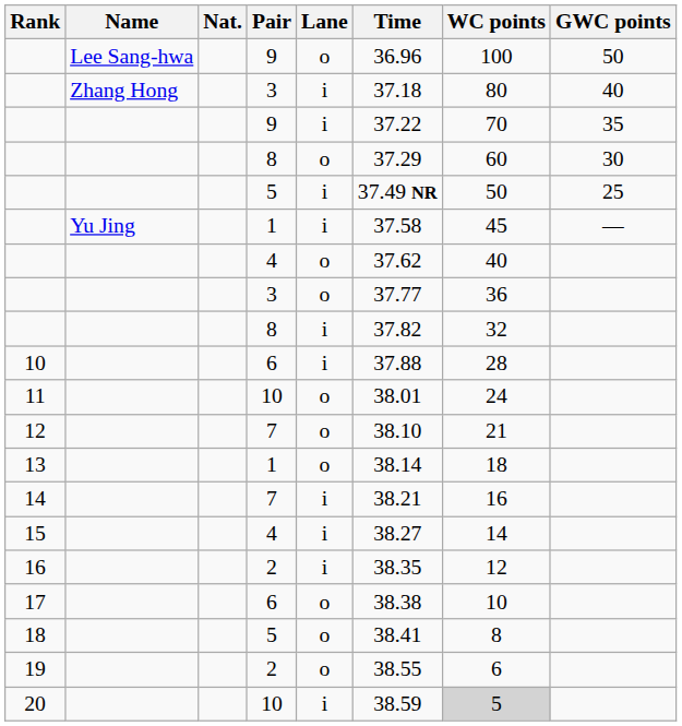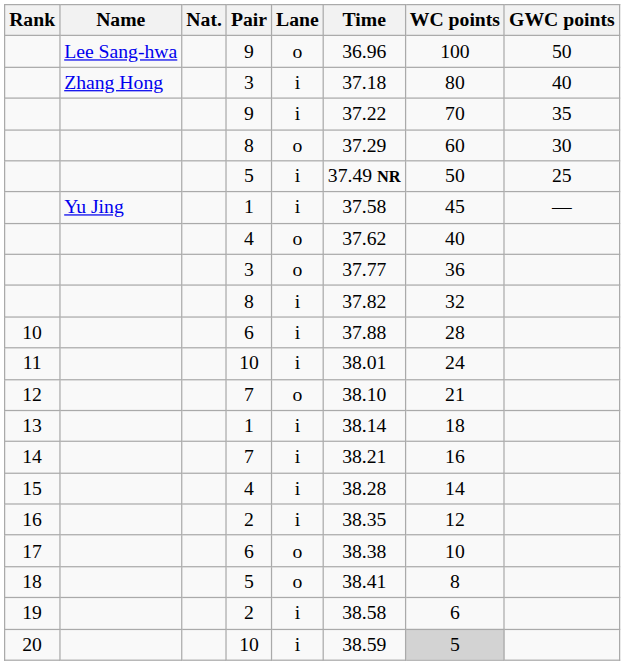11 | Lane: o -> i
13 | Lane: o -> i
15 | Time: 38.27 -> 38.28
19 | Lane: o -> i
19 | Time: 38.55 -> 38.58
